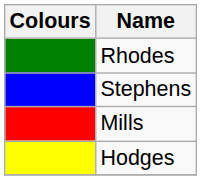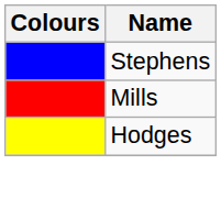- row: Rhodes
